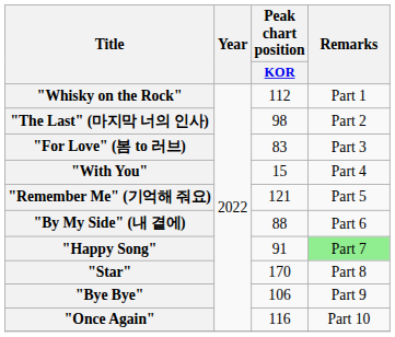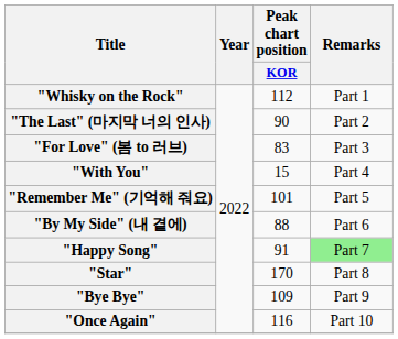"The Last" (마지막 너의 인사) | Peak chart position / KOR: 98 -> 90
"Remember Me" (기억해 줘요) | Peak chart position / KOR: 121 -> 101
"Bye Bye" | Peak chart position / KOR: 106 -> 109
